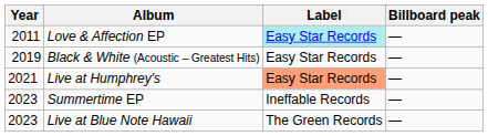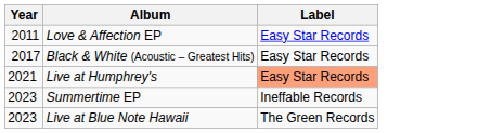- column: Billboard peak | — | — | — | — | —
Love & Affection EP | Label: paleturquoise background -> no background
Black & White (Acoustic – Greatest Hits) | Year: 2019 -> 2017
